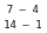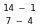rows swapped: 7 – 4 <-> 14 – 1
